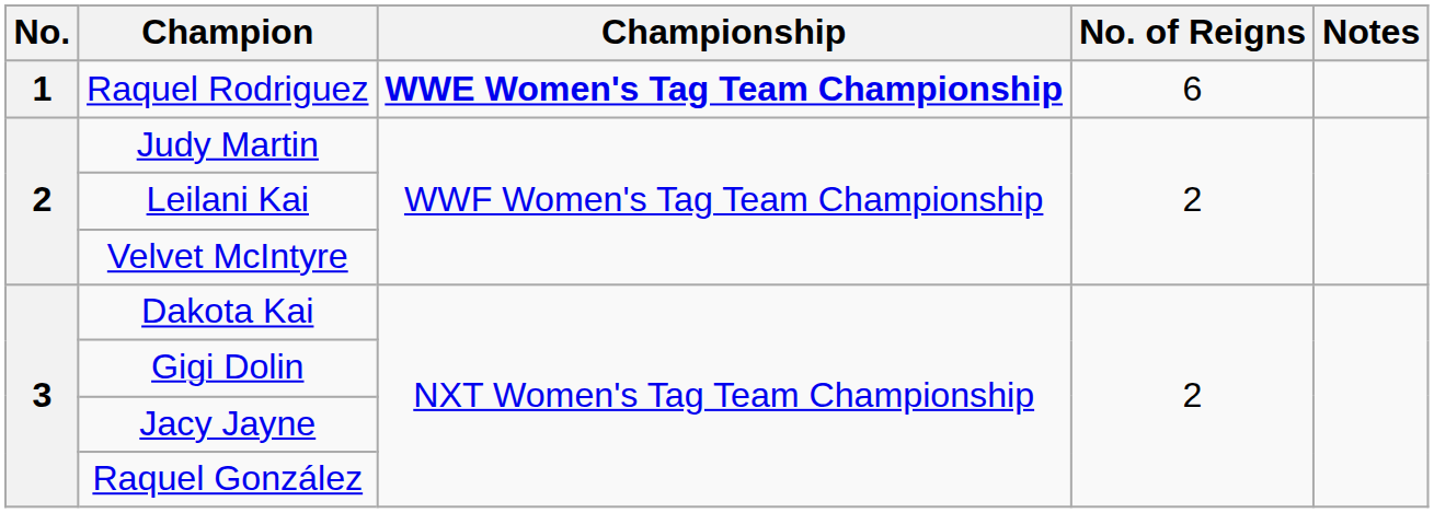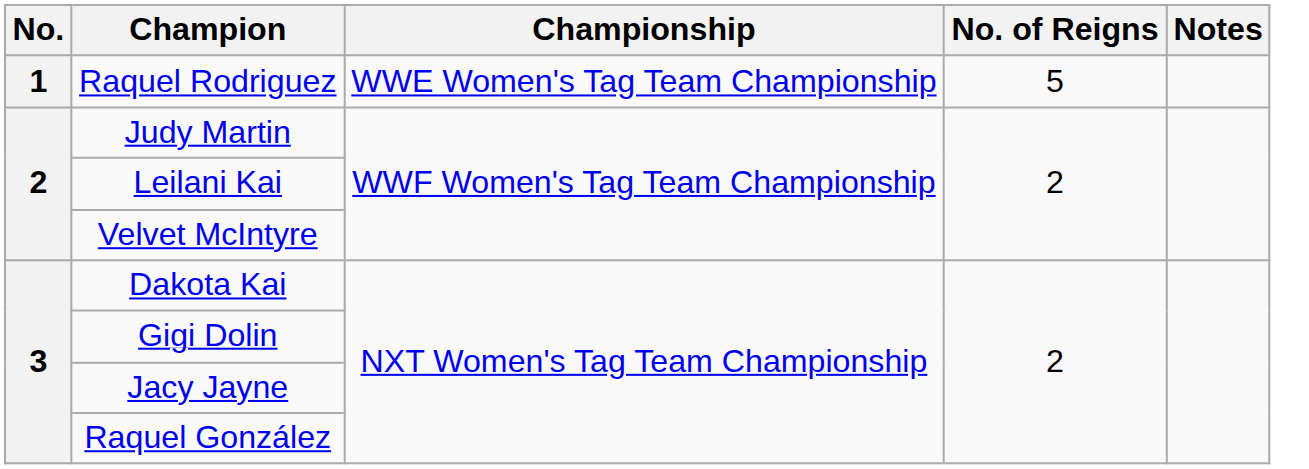Raquel Rodriguez | Championship: bold -> normal
Raquel Rodriguez | No. of Reigns: 6 -> 5
